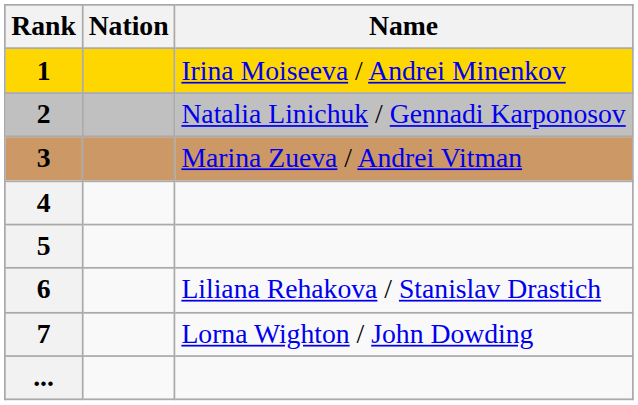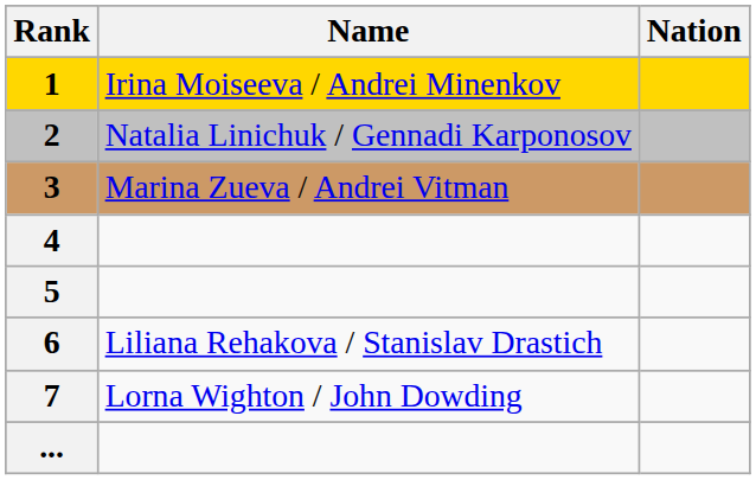columns swapped: Name <-> Nation
